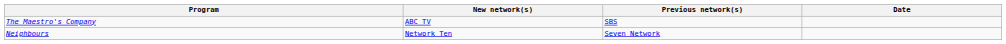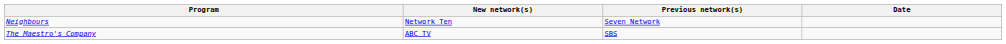rows swapped: Neighbours <-> The Maestro's Company
